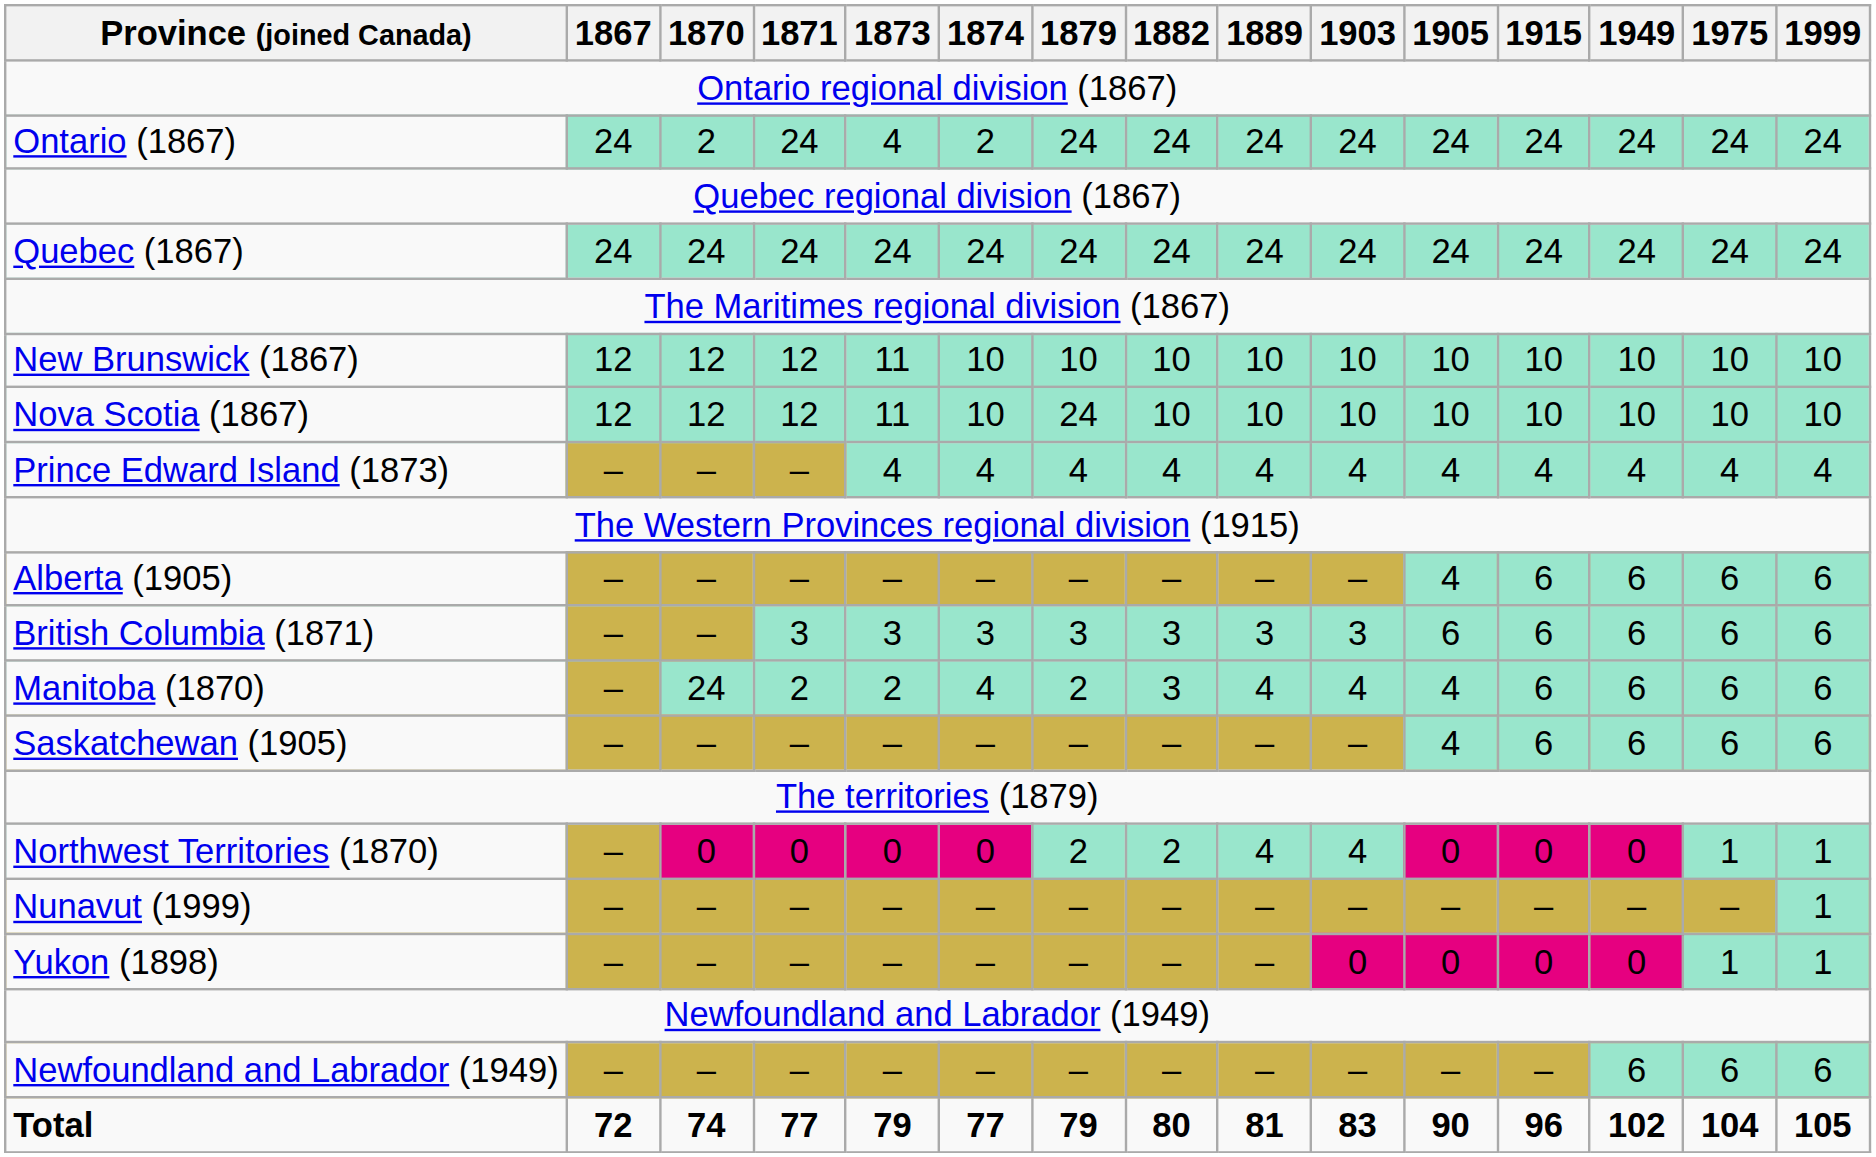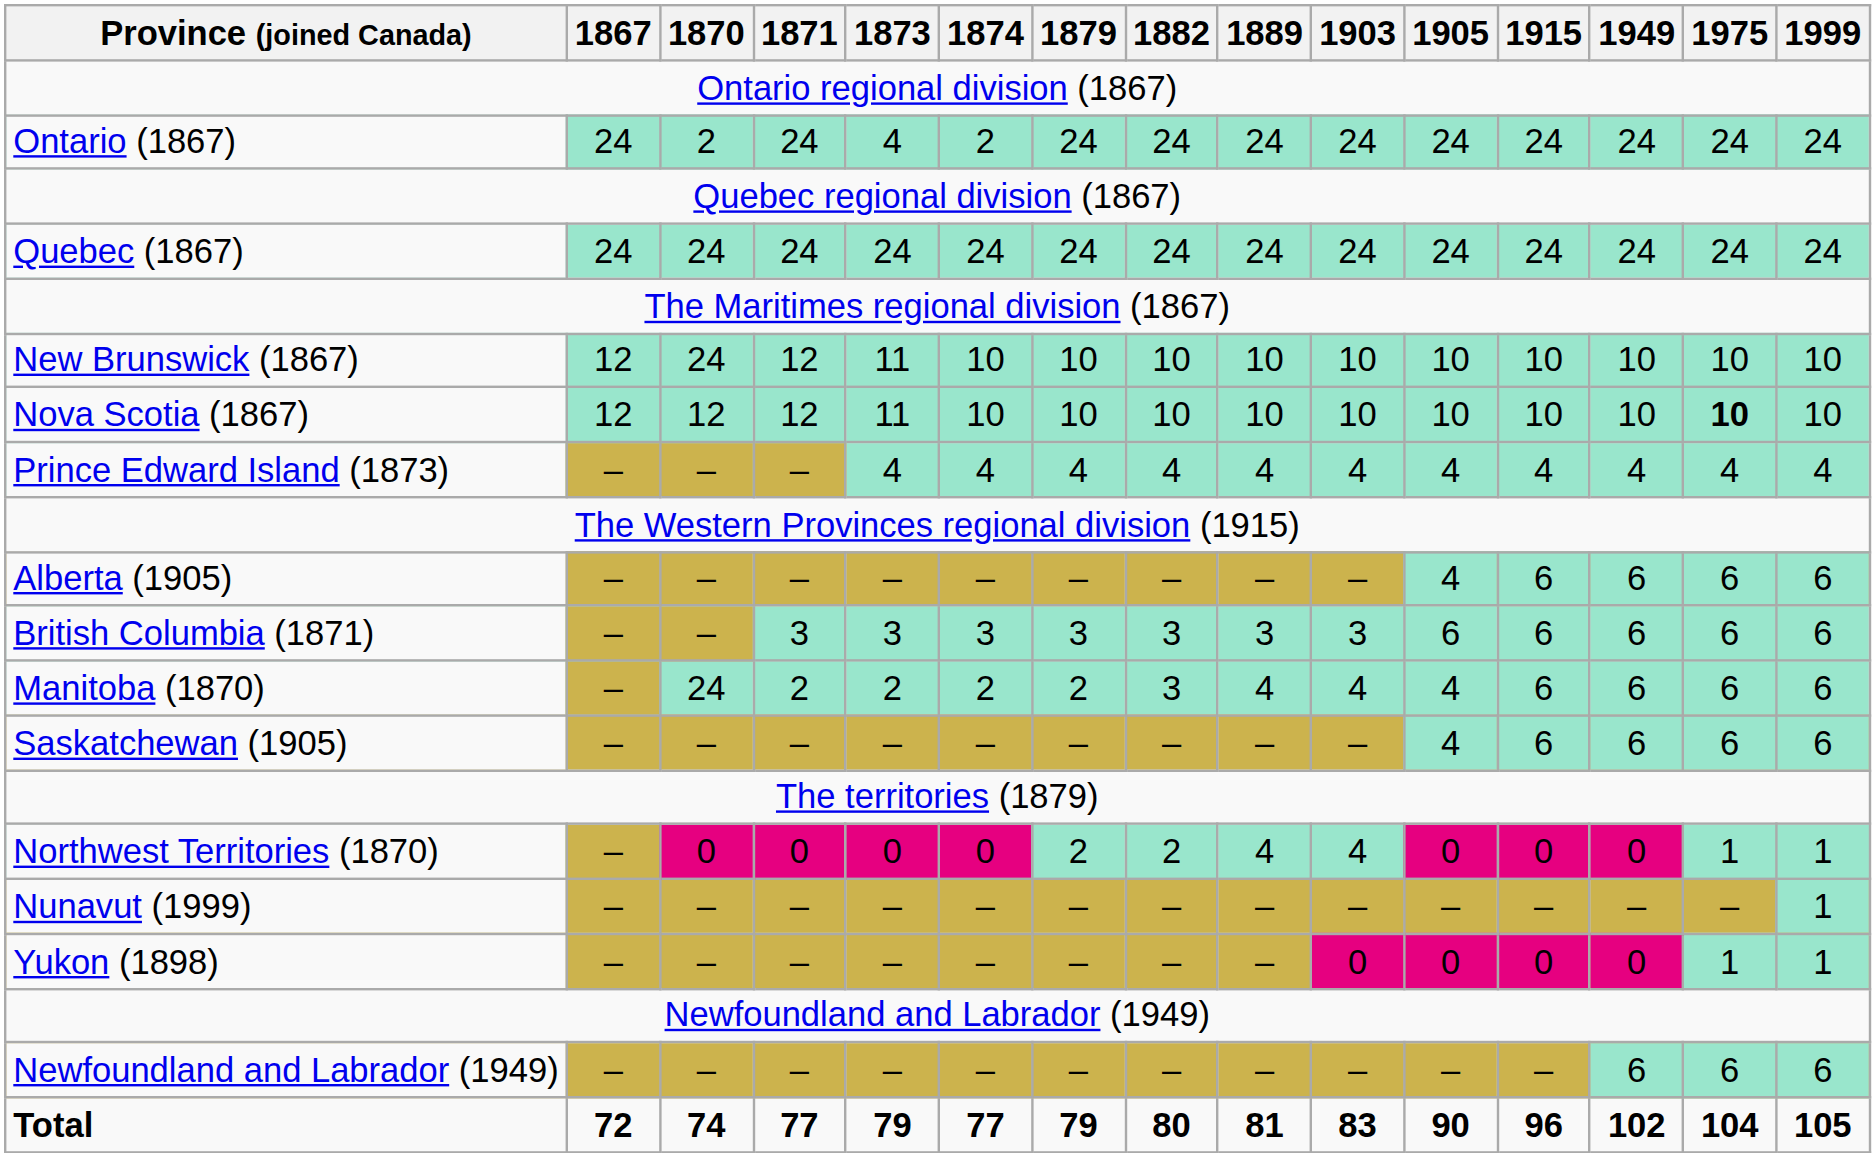New Brunswick (1867) | 1870: 12 -> 24
Nova Scotia (1867) | 1879: 24 -> 10
Nova Scotia (1867) | 1975: normal -> bold
Manitoba (1870) | 1874: 4 -> 2
